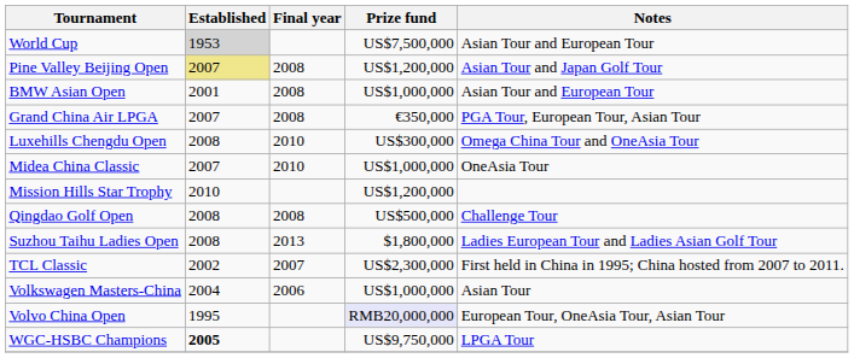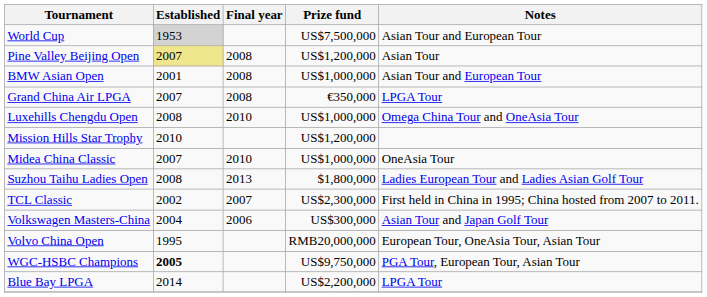Pine Valley Beijing Open | Notes: Asian Tour and Japan Golf Tour -> Asian Tour
Grand China Air LPGA | Notes: PGA Tour, European Tour, Asian Tour -> LPGA Tour
Luxehills Chengdu Open | Prize fund: US$300,000 -> US$1,000,000
rows swapped: Midea China Classic <-> Mission Hills Star Trophy
- row: Qingdao Golf Open | 2008 | 2008 | US$500,000 | Challenge Tour
Volkswagen Masters-China | Prize fund: US$1,000,000 -> US$300,000
Volkswagen Masters-China | Notes: Asian Tour -> Asian Tour and Japan Golf Tour
Volvo China Open | Prize fund: lavender background -> no background
WGC-HSBC Champions | Notes: LPGA Tour -> PGA Tour, European Tour, Asian Tour
+ row: Blue Bay LPGA | 2014 | US$2,200,000 | LPGA Tour
